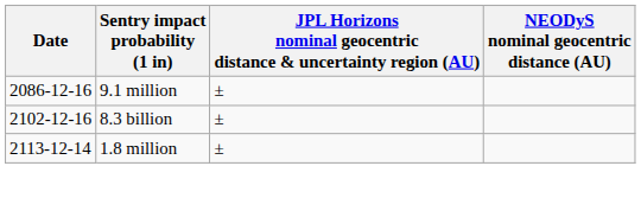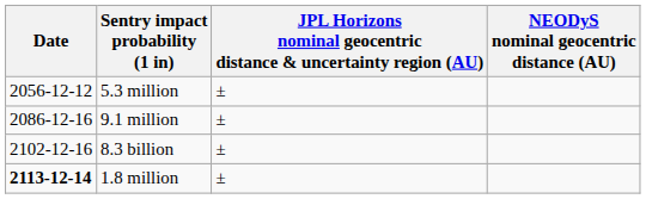+ row: 2056-12-12 | 5.3 million | ±
1.8 million | Date: normal -> bold
